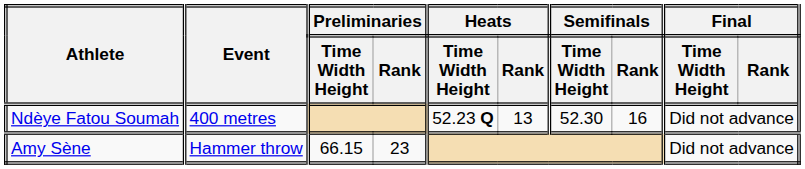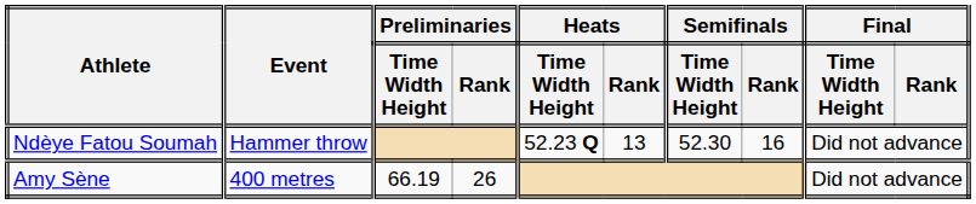Ndèye Fatou Soumah | Event: 400 metres -> Hammer throw
Amy Sène | Event: Hammer throw -> 400 metres
Amy Sène | Preliminaries / Time Width Height: 66.15 -> 66.19
Amy Sène | Preliminaries / Rank: 23 -> 26
